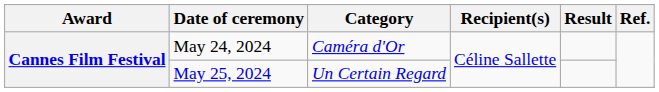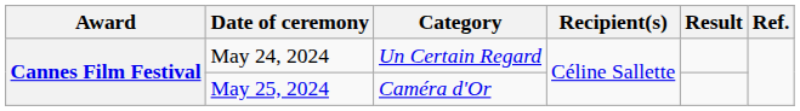May 24, 2024 | Category: Caméra d'Or -> Un Certain Regard
May 25, 2024 | Category: Un Certain Regard -> Caméra d'Or
